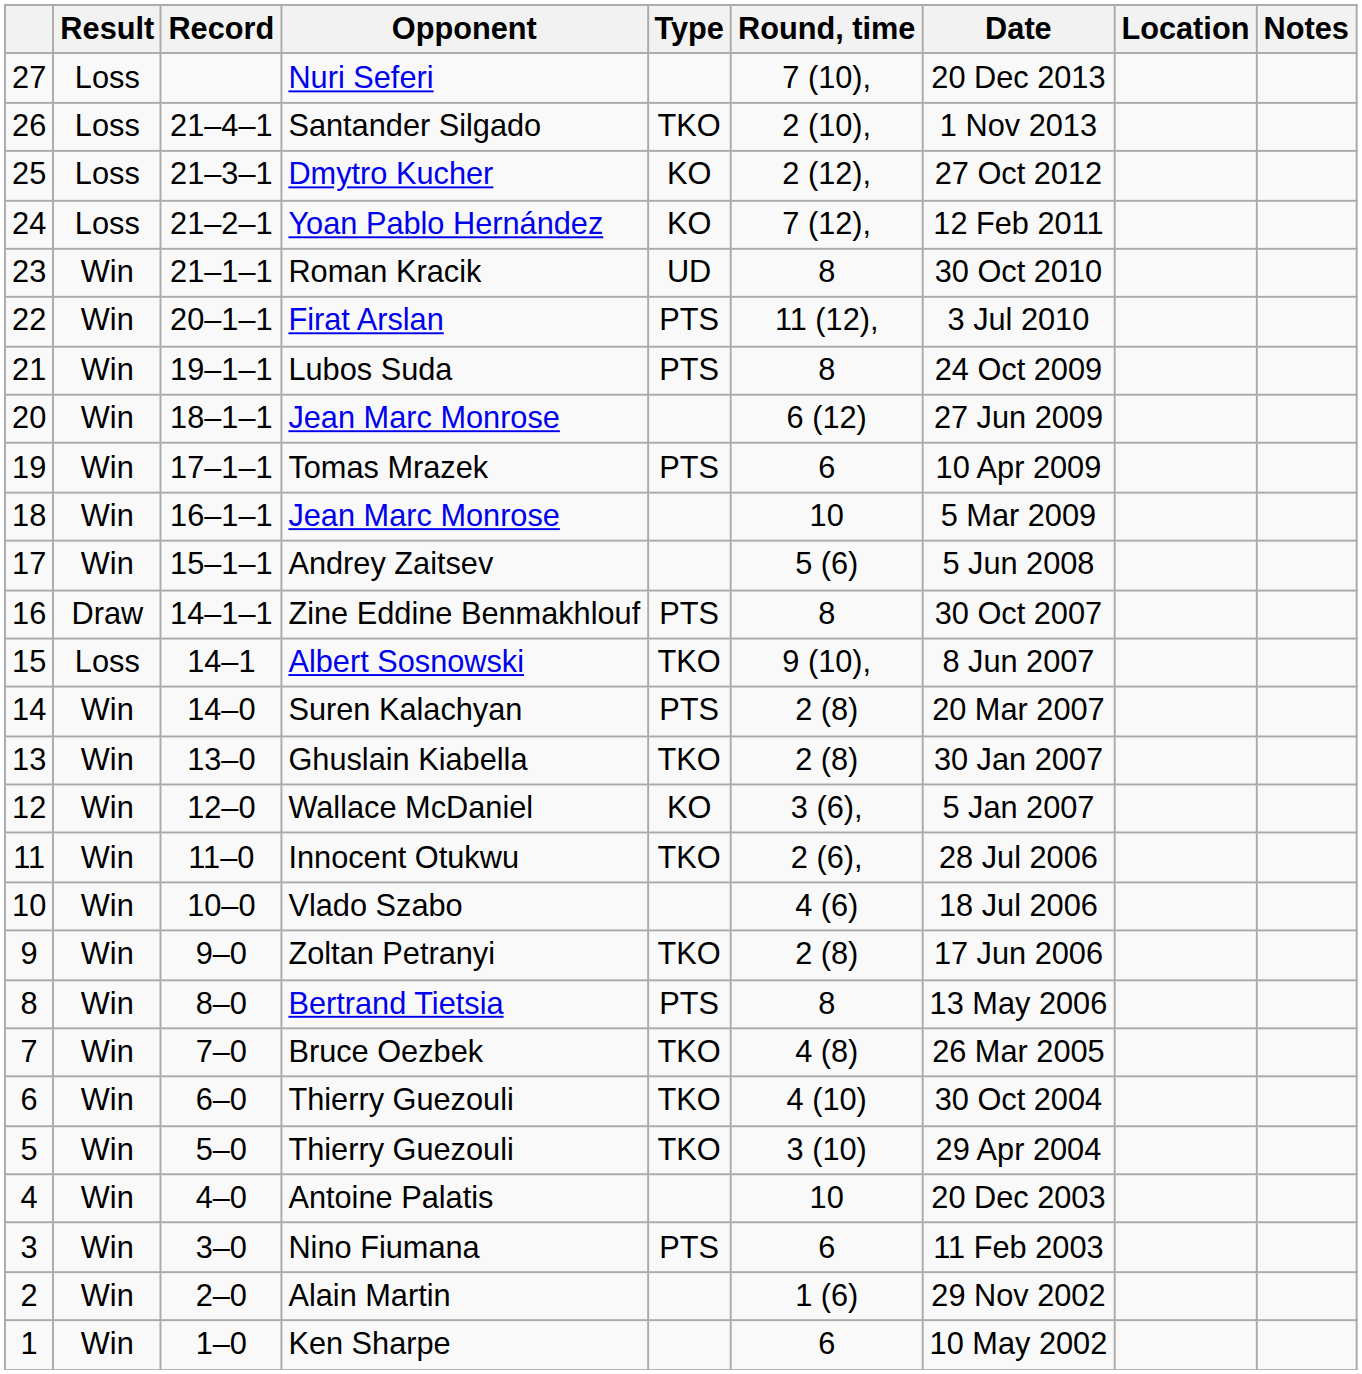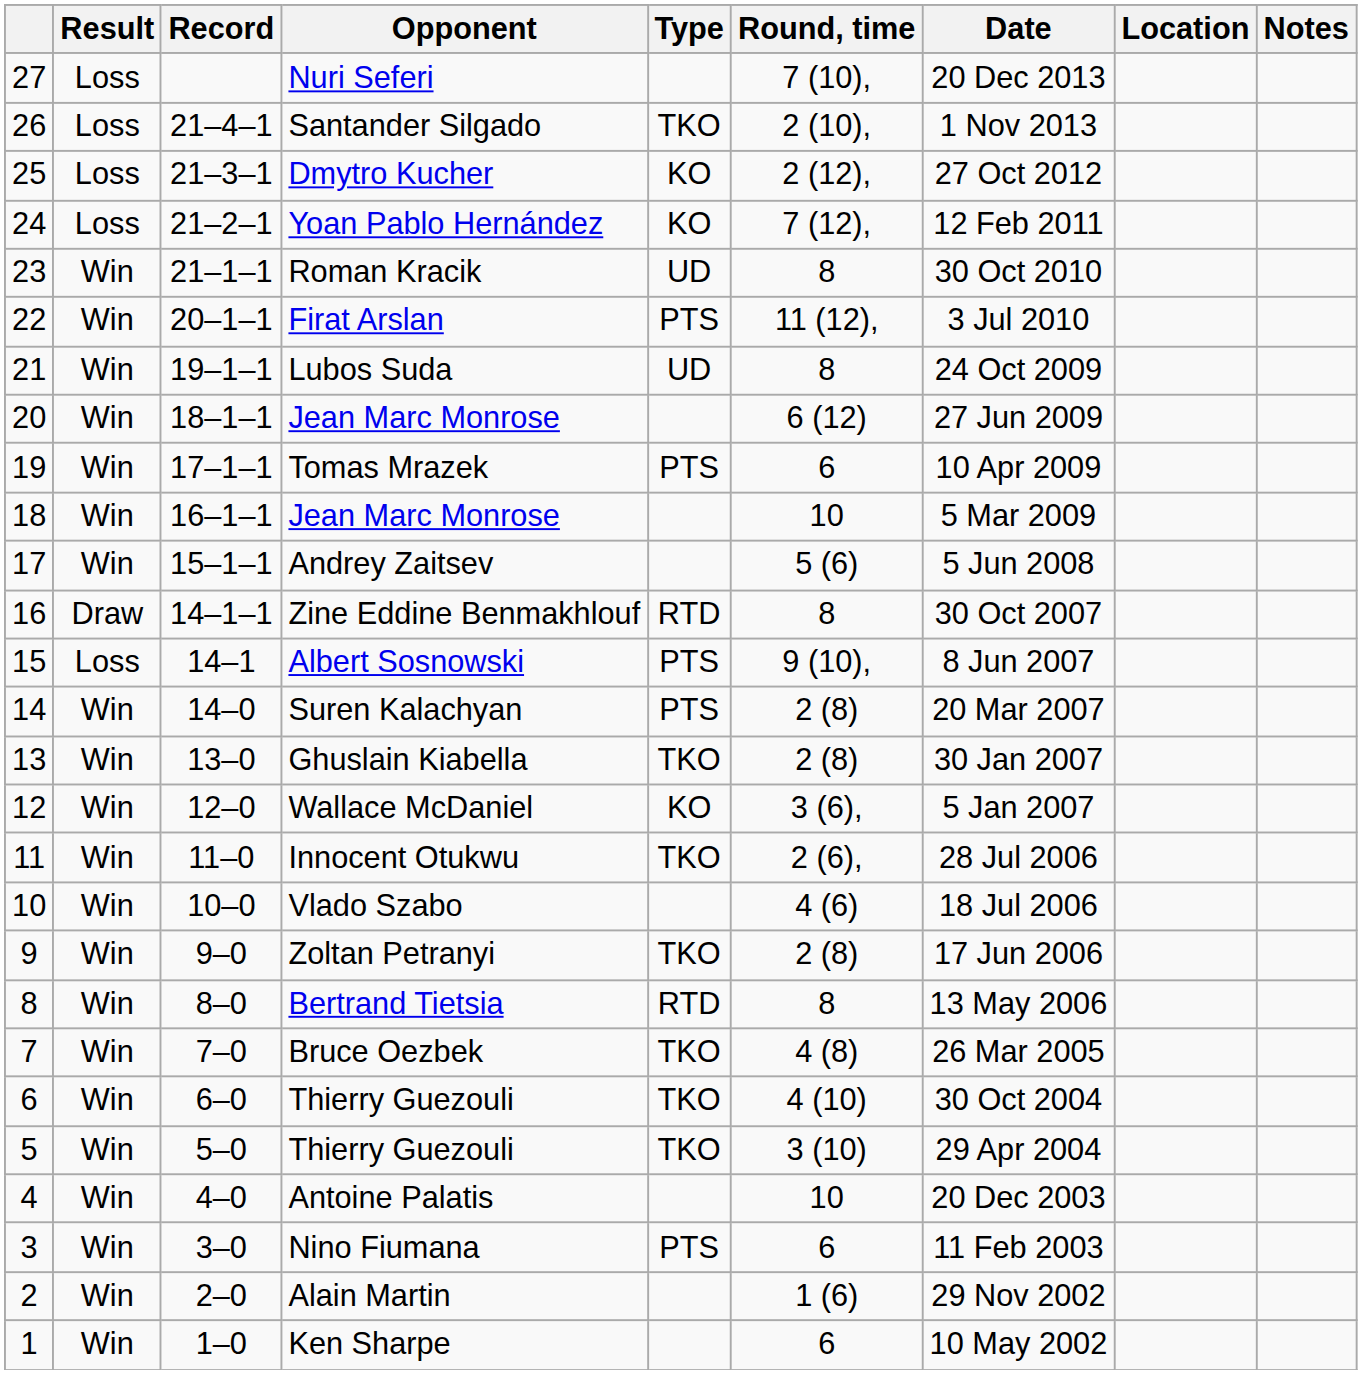Lubos Suda | Type: PTS -> UD
Zine Eddine Benmakhlouf | Type: PTS -> RTD
Albert Sosnowski | Type: TKO -> PTS
Bertrand Tietsia | Type: PTS -> RTD
